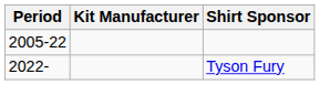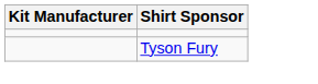- column: Period | 2005-22 | 2022-
